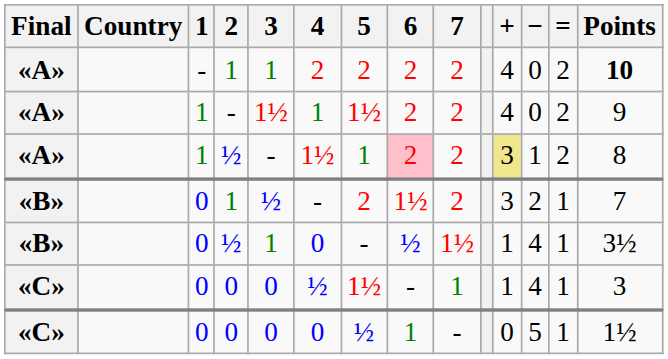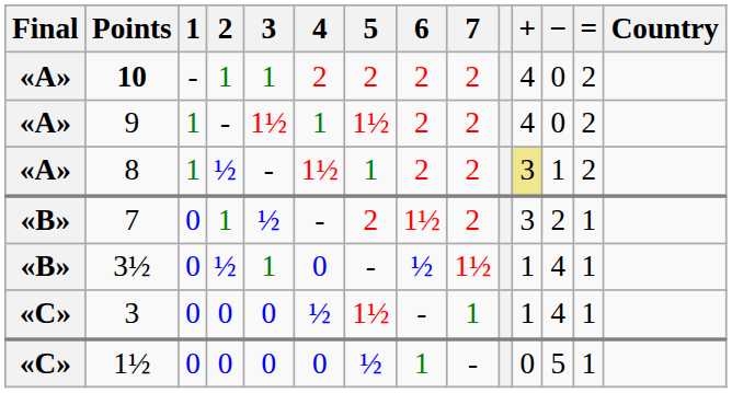columns swapped: Country <-> Points
«A» / ½ | 6: pink background -> no background
